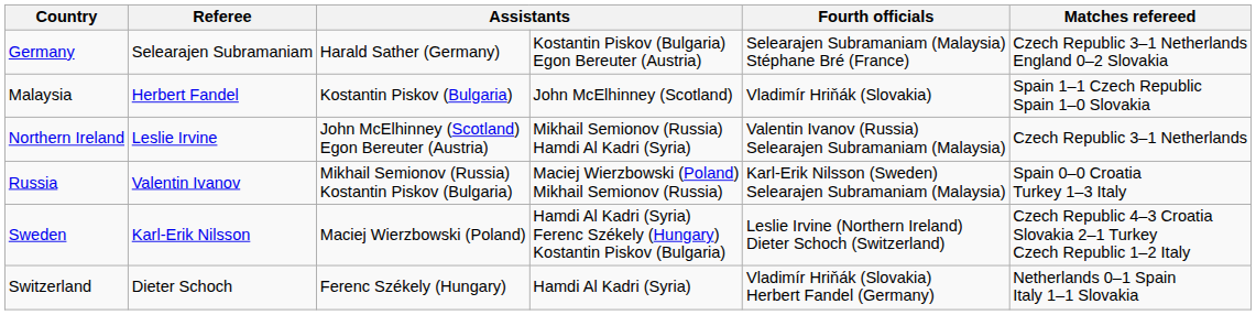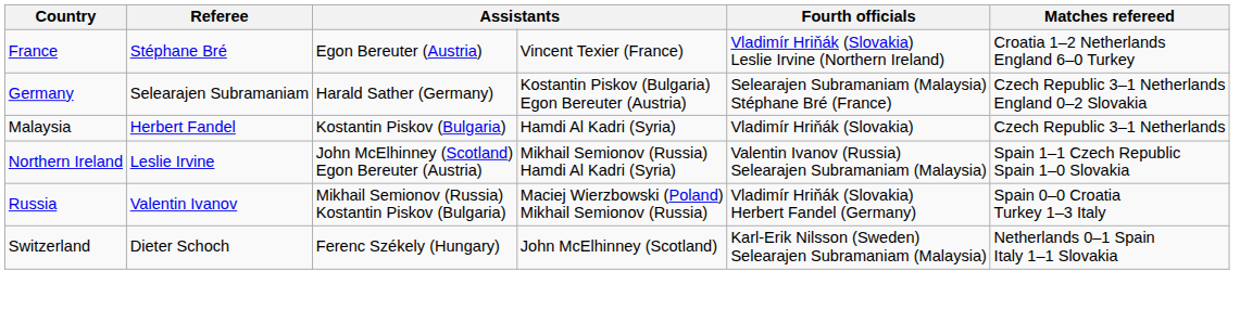+ row: France | Stéphane Bré | Egon Bereuter (Austria) | Vincent Texier (France) | Vladimír Hriňák (Slovakia) Leslie Irvine (Northern Ireland) | Croatia 1–2 Netherlands England 6–0 Turkey
Malaysia | column 4: John McElhinney (Scotland) -> Hamdi Al Kadri (Syria)
Malaysia | Matches refereed: Spain 1–1 Czech Republic Spain 1–0 Slovakia -> Czech Republic 3–1 Netherlands
Northern Ireland | Matches refereed: Czech Republic 3–1 Netherlands -> Spain 1–1 Czech Republic Spain 1–0 Slovakia
Russia | Fourth officials: Karl-Erik Nilsson (Sweden) Selearajen Subramaniam (Malaysia) -> Vladimír Hriňák (Slovakia) Herbert Fandel (Germany)
- row: Sweden | Karl-Erik Nilsson | Maciej Wierzbowski (Poland) | Hamdi Al Kadri (Syria) Ferenc Székely (Hungary) Kostantin Piskov (Bulgaria) | Leslie Irvine (Northern Ireland) Dieter Schoch (Switzerland) | Czech Republic 4–3 Croatia Slovakia 2–1 Turkey Czech Republic 1–2 Italy
Switzerland | column 4: Hamdi Al Kadri (Syria) -> John McElhinney (Scotland)
Switzerland | Fourth officials: Vladimír Hriňák (Slovakia) Herbert Fandel (Germany) -> Karl-Erik Nilsson (Sweden) Selearajen Subramaniam (Malaysia)
